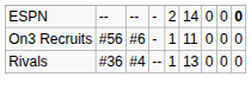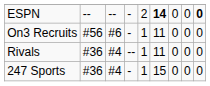ESPN | column 6: normal -> bold
Rivals | column 6: 13 -> 11
+ row: 247 Sports | #36 | #4 | - | 1 | 15 | 0 | 0 | 0
